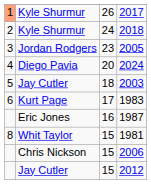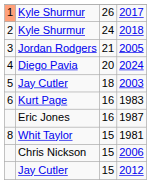2005 | column 3: 23 -> 21
1983 | column 3: 17 -> 16
